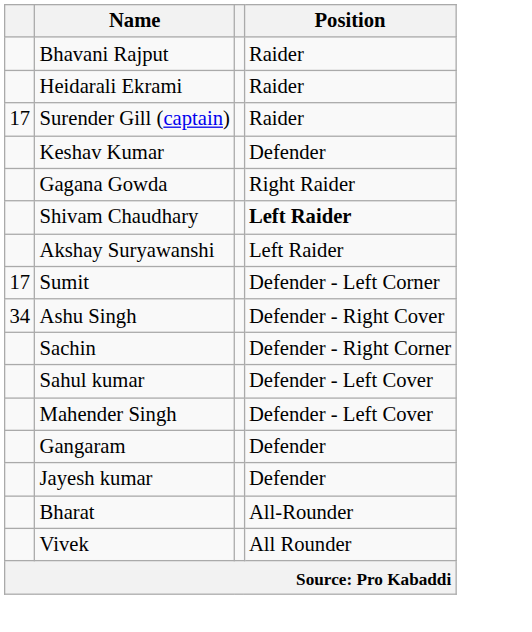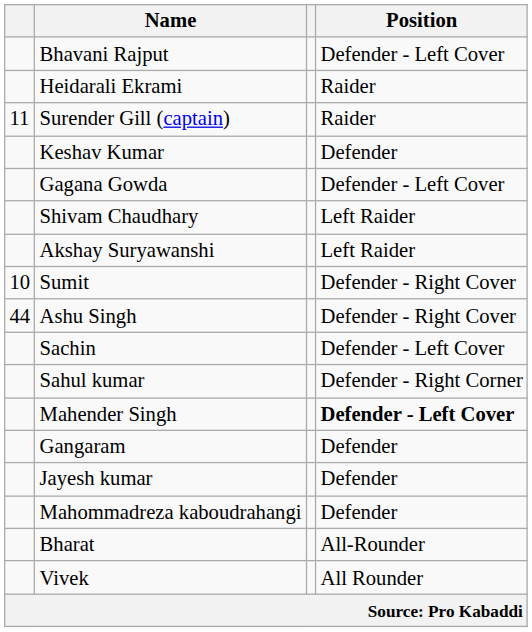Bhavani Rajput | Position: Raider -> Defender - Left Cover
Surender Gill (captain) | column 1: 17 -> 11
Gagana Gowda | Position: Right Raider -> Defender - Left Cover
Shivam Chaudhary | Position: bold -> normal
Sumit | column 1: 17 -> 10
Sumit | Position: Defender - Left Corner -> Defender - Right Cover
Ashu Singh | column 1: 34 -> 44
Sachin | Position: Defender - Right Corner -> Defender - Left Cover
Sahul kumar | Position: Defender - Left Cover -> Defender - Right Corner
Mahender Singh | Position: normal -> bold
+ row: Mahommadreza kaboudrahangi | Defender
